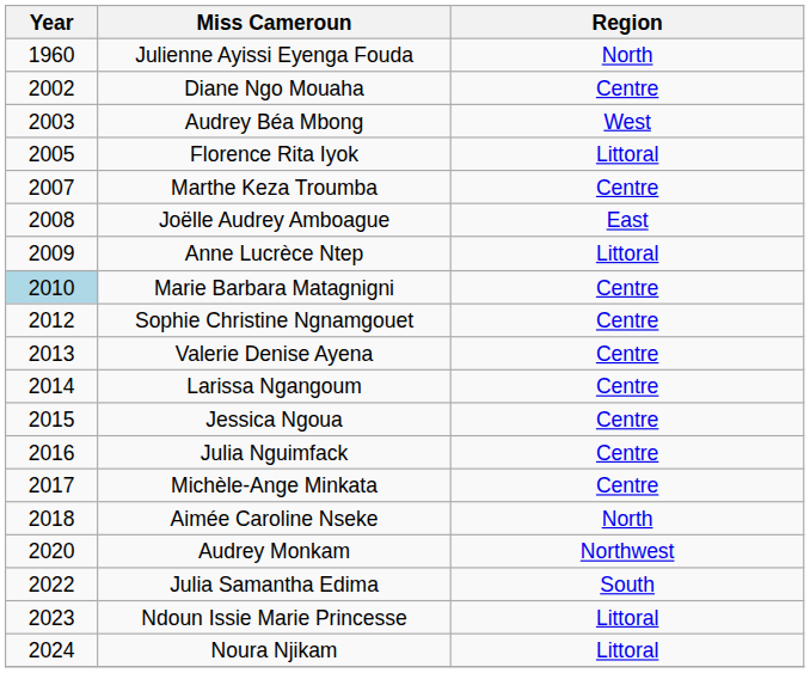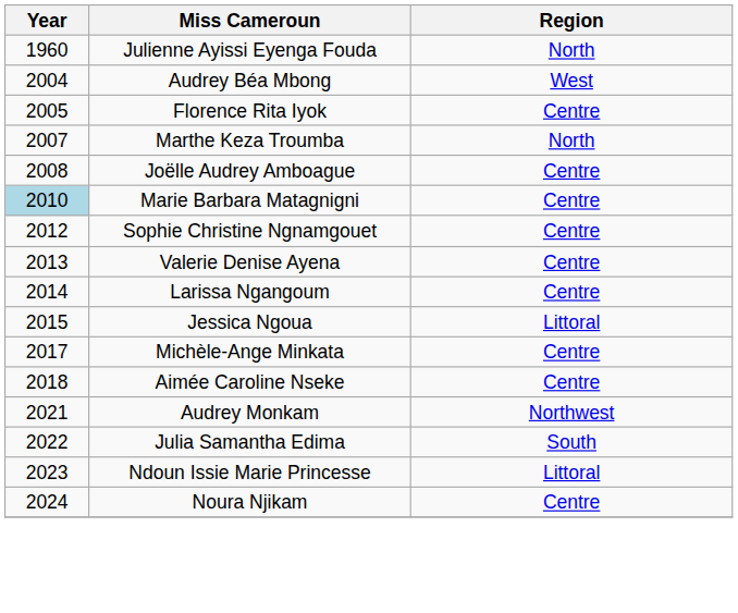- row: 2002 | Diane Ngo Mouaha | Centre
Audrey Béa Mbong | Year: 2003 -> 2004
Florence Rita Iyok | Region: Littoral -> Centre
Marthe Keza Troumba | Region: Centre -> North
Joëlle Audrey Amboague | Region: East -> Centre
- row: 2009 | Anne Lucrèce Ntep | Littoral
Jessica Ngoua | Region: Centre -> Littoral
- row: 2016 | Julia Nguimfack | Centre
Aimée Caroline Nseke | Region: North -> Centre
Audrey Monkam | Year: 2020 -> 2021
Noura Njikam | Region: Littoral -> Centre
